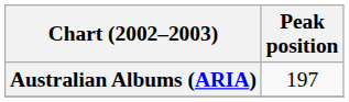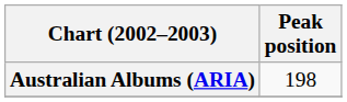Australian Albums (ARIA) | Peak position: 197 -> 198
